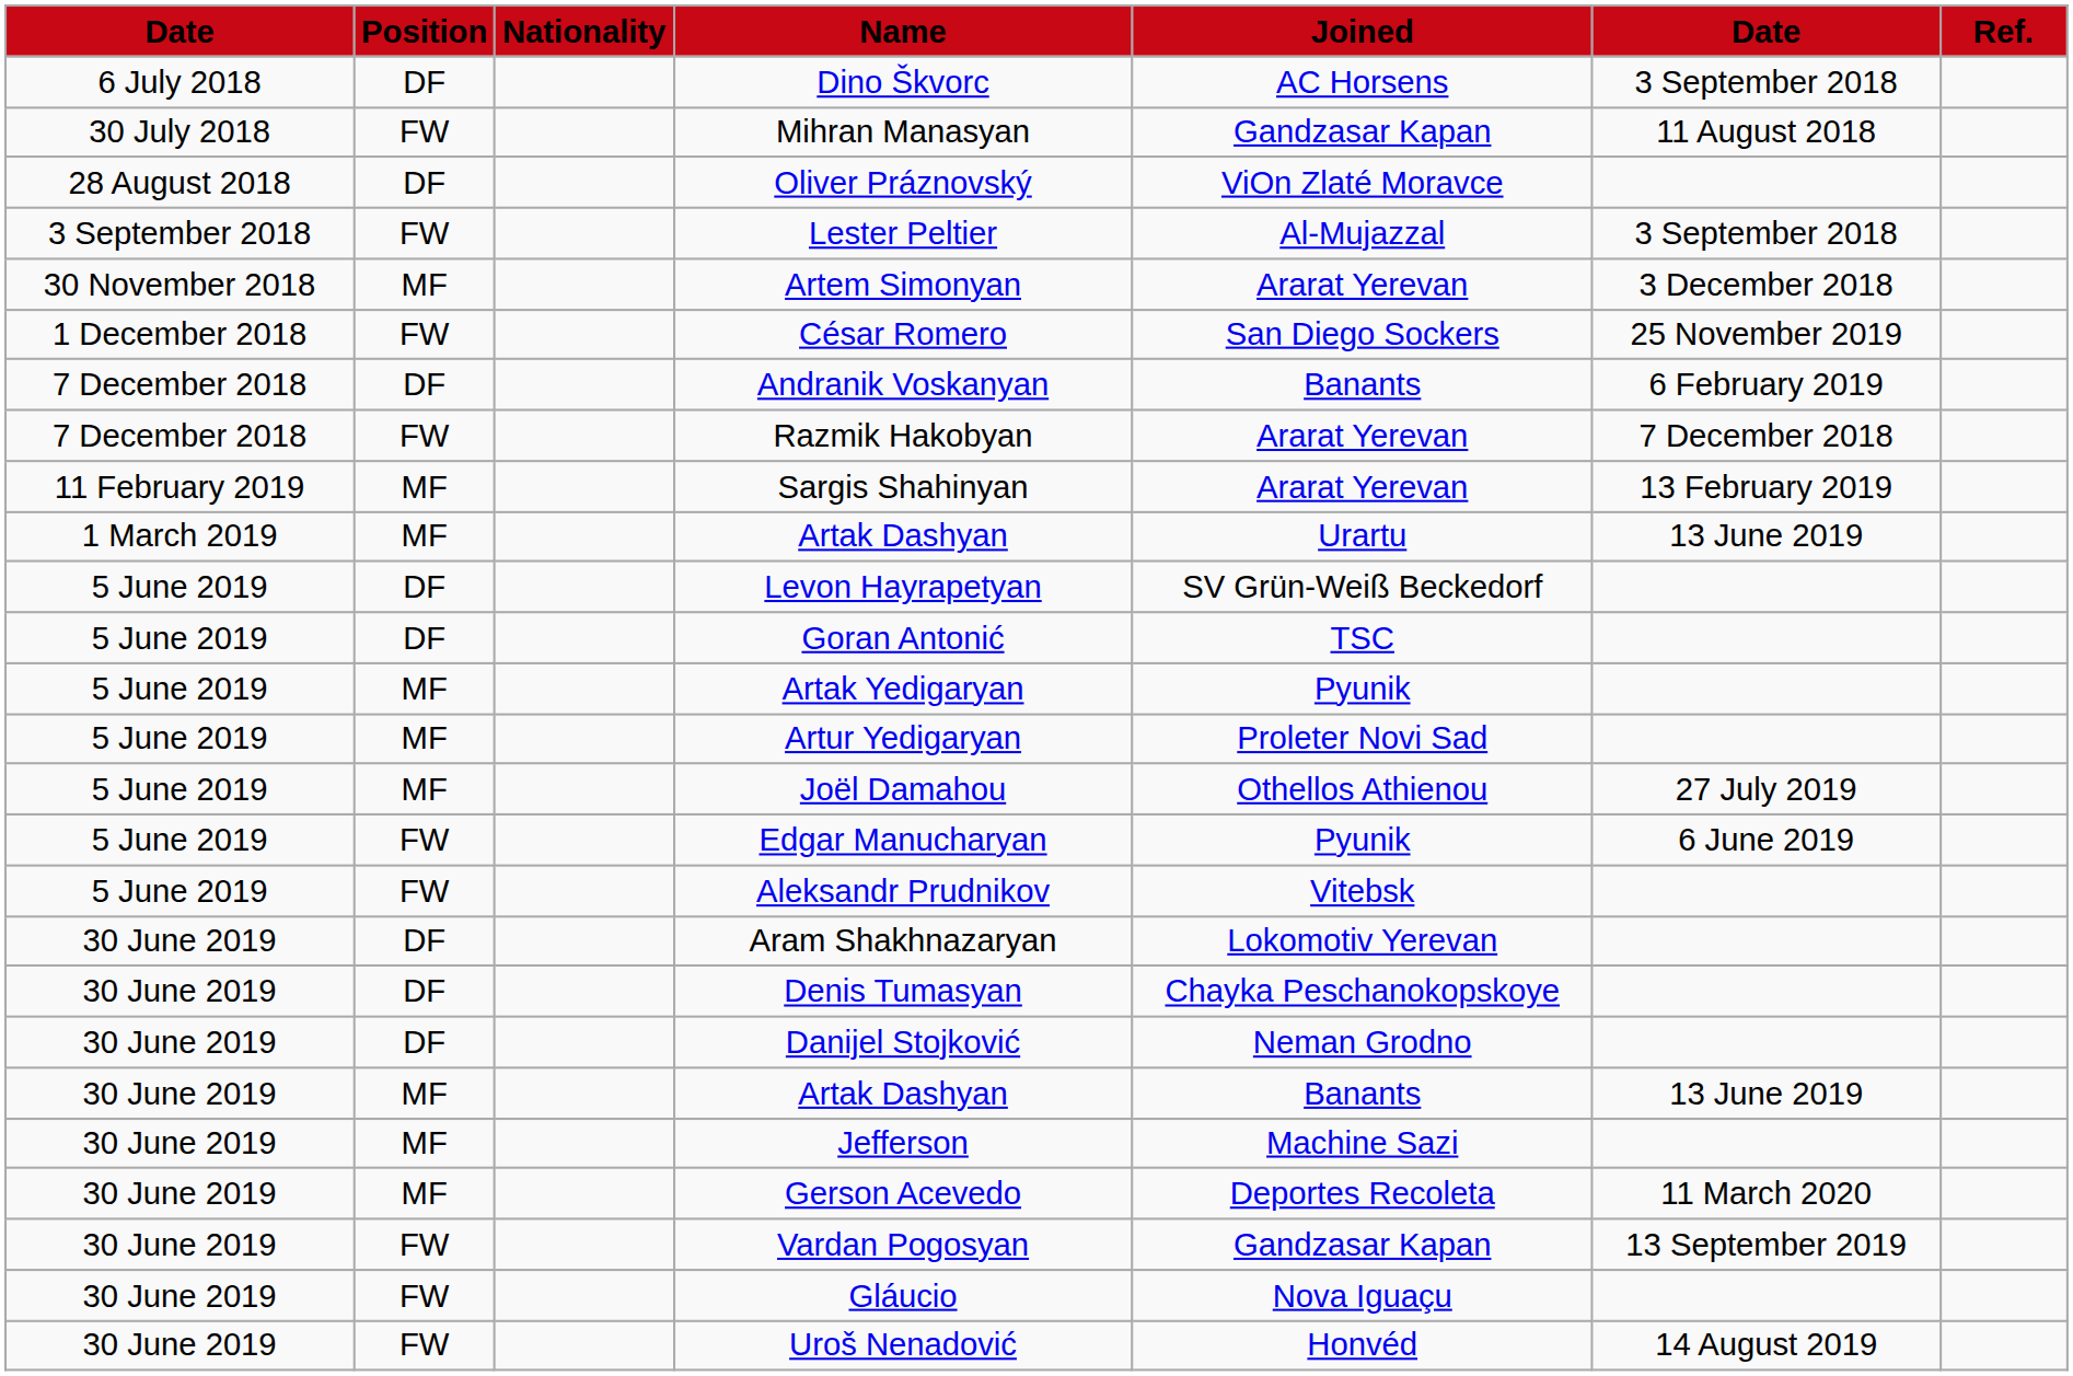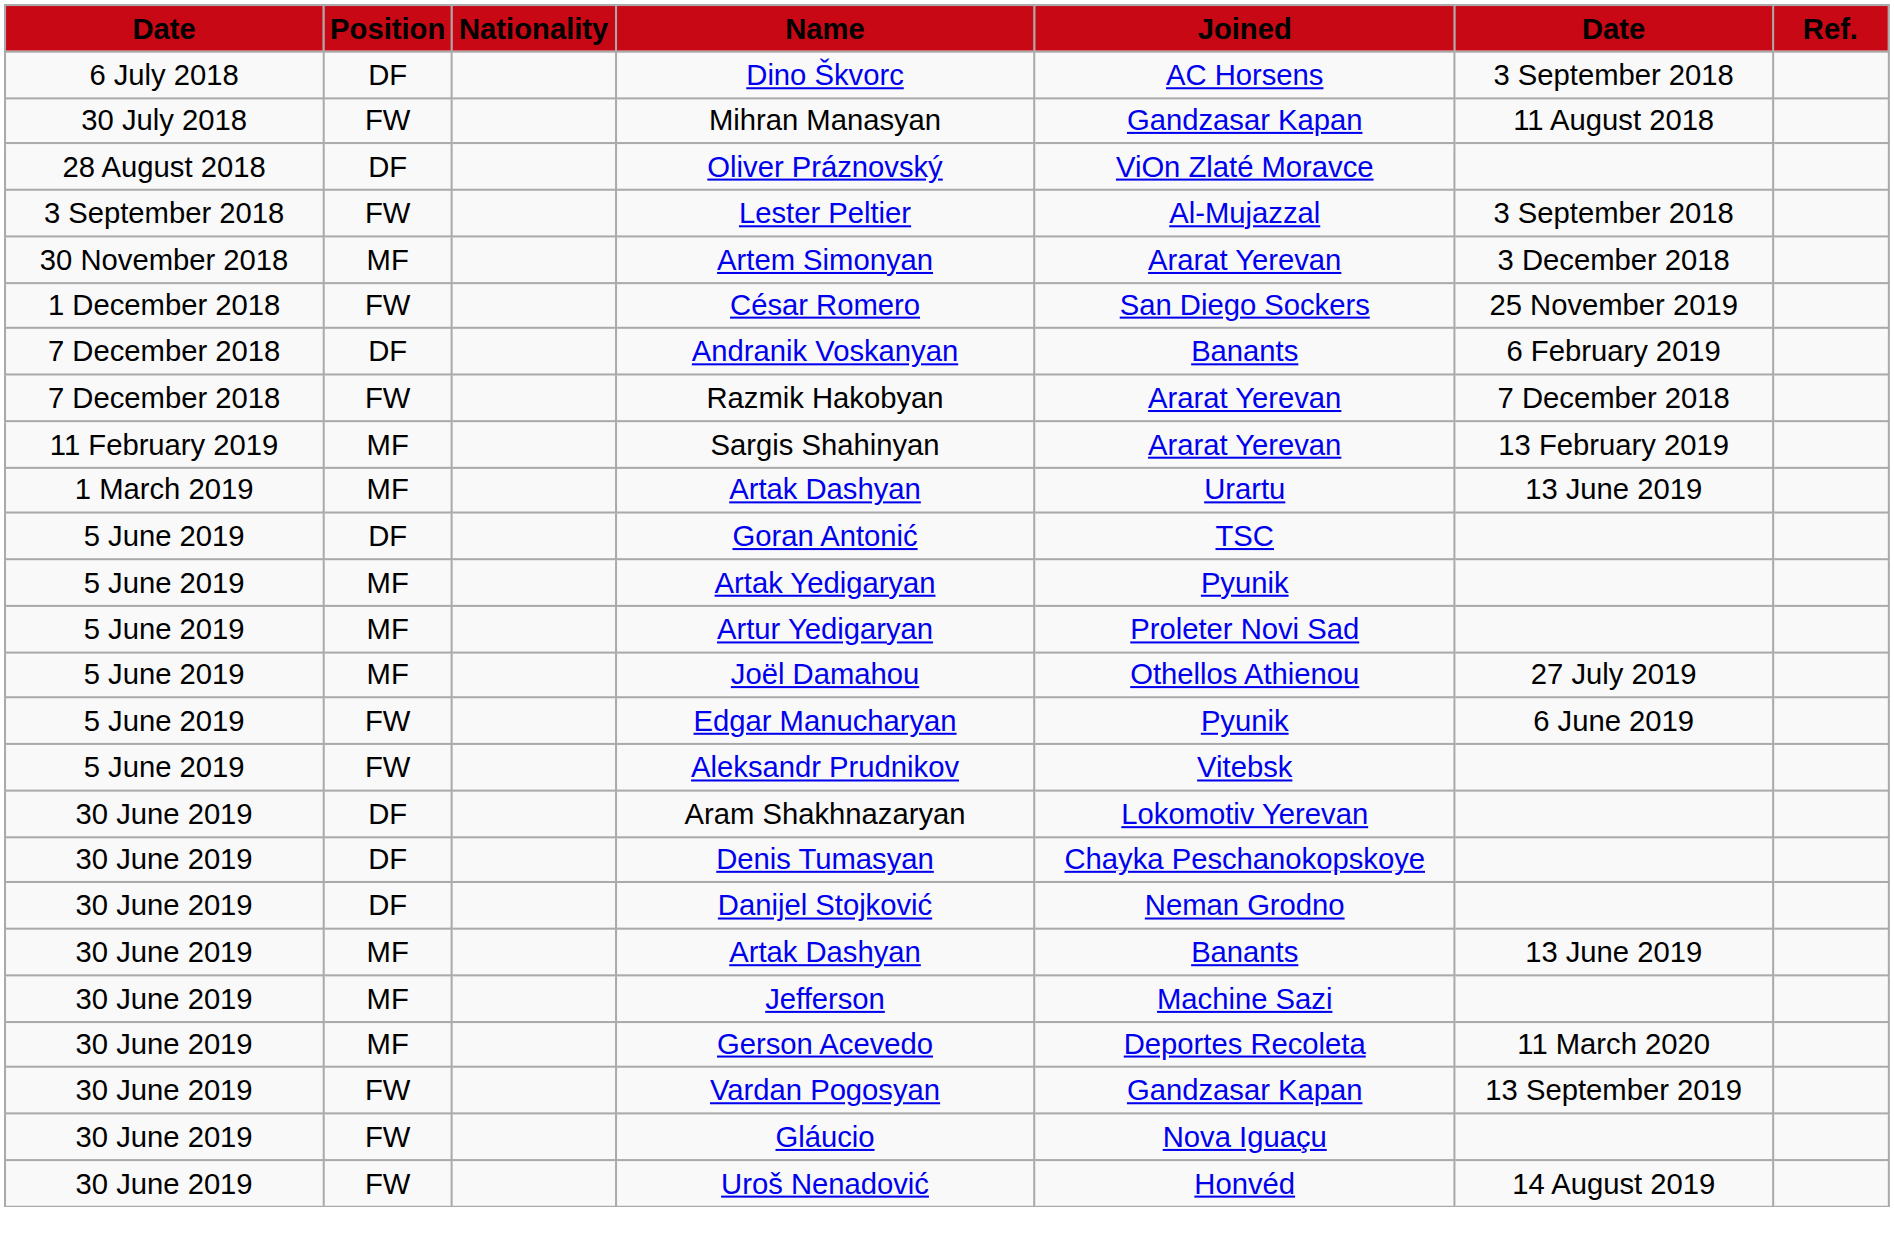- row: 5 June 2019 | DF | Levon Hayrapetyan | SV Grün-Weiß Beckedorf
